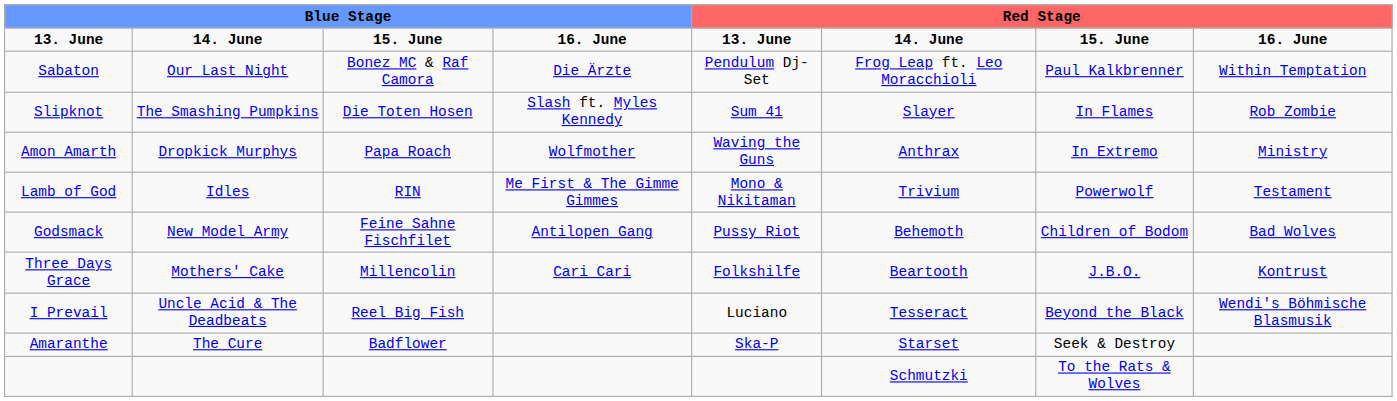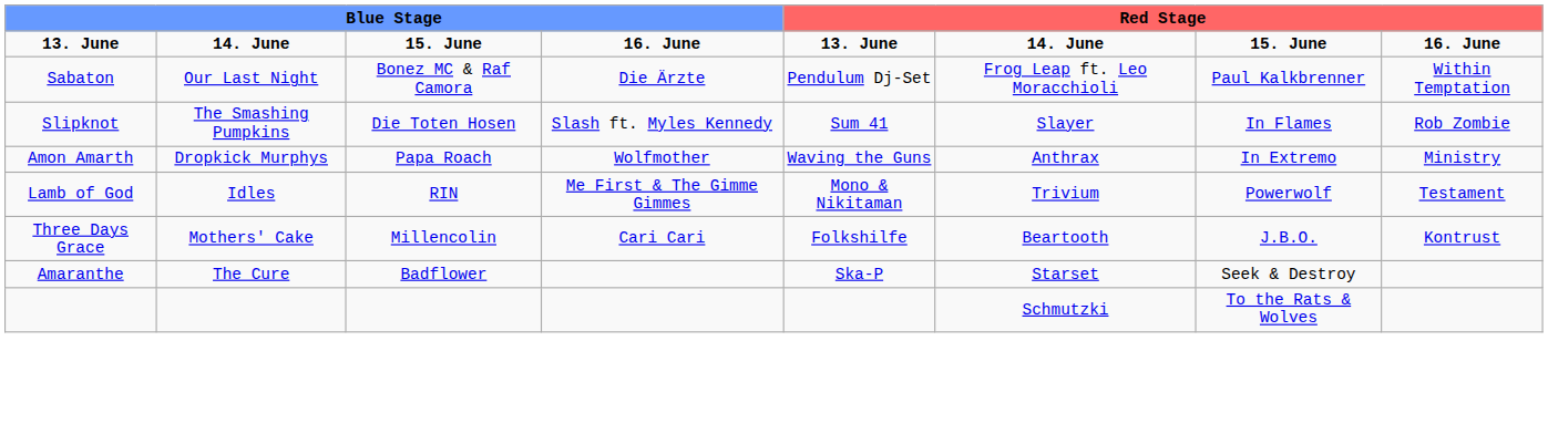- row: Godsmack | New Model Army | Feine Sahne Fischfilet | Antilopen Gang | Pussy Riot | Behemoth | Children of Bodom | Bad Wolves
- row: I Prevail | Uncle Acid & The Deadbeats | Reel Big Fish | Luciano | Tesseract | Beyond the Black | Wendi's Böhmische Blasmusik
